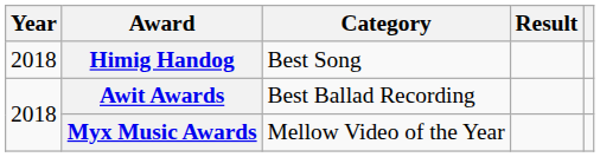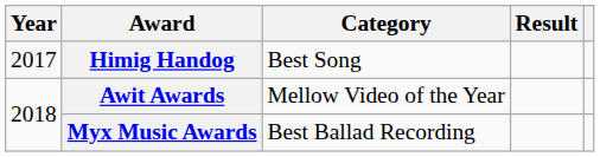Himig Handog | Year: 2018 -> 2017
Awit Awards | Category: Best Ballad Recording -> Mellow Video of the Year
Myx Music Awards | Category: Mellow Video of the Year -> Best Ballad Recording
